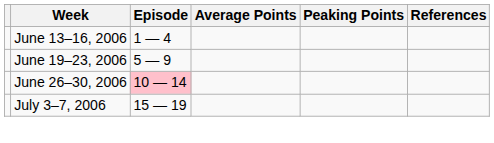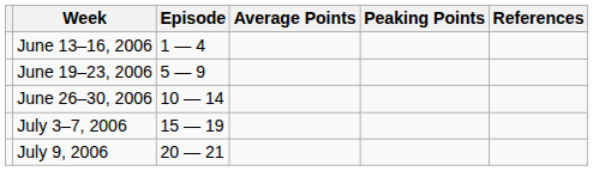June 26–30, 2006 | Episode: pink background -> no background
+ row: July 9, 2006 | 20 — 21
